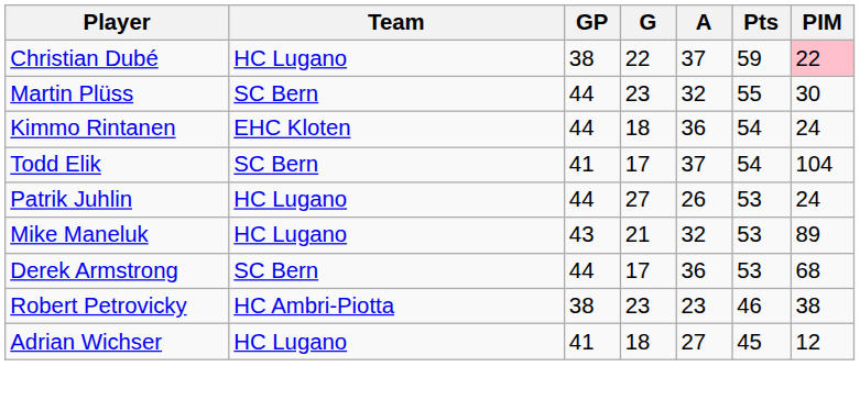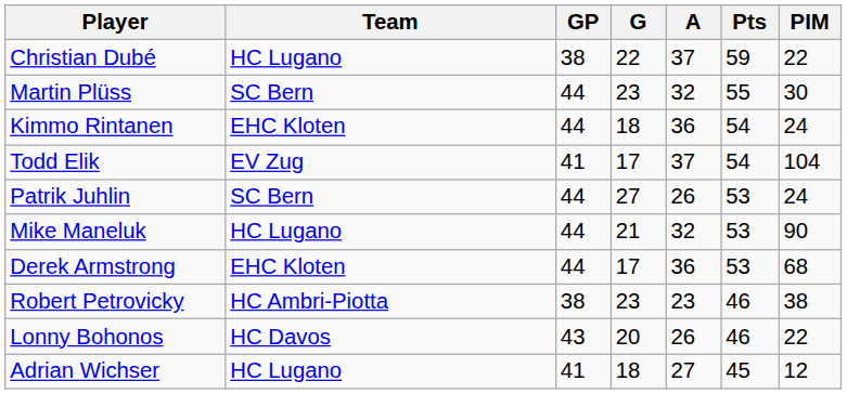Christian Dubé | PIM: pink background -> no background
Todd Elik | Team: SC Bern -> EV Zug
Patrik Juhlin | Team: HC Lugano -> SC Bern
Mike Maneluk | GP: 43 -> 44
Mike Maneluk | PIM: 89 -> 90
Derek Armstrong | Team: SC Bern -> EHC Kloten
+ row: Lonny Bohonos | HC Davos | 43 | 20 | 26 | 46 | 22
